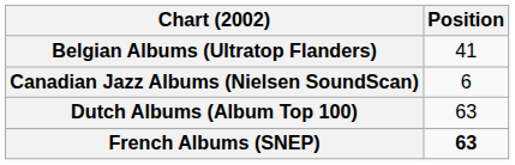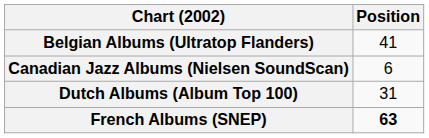Dutch Albums (Album Top 100) | Position: 63 -> 31
